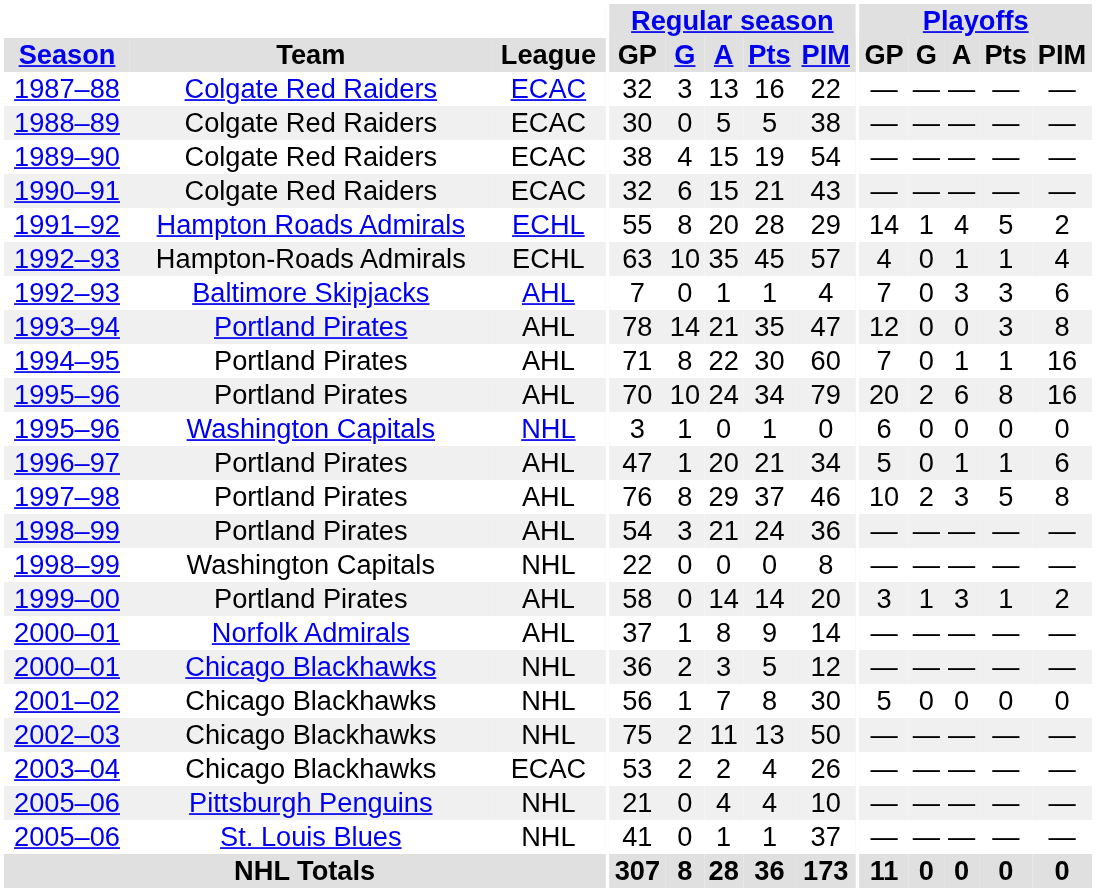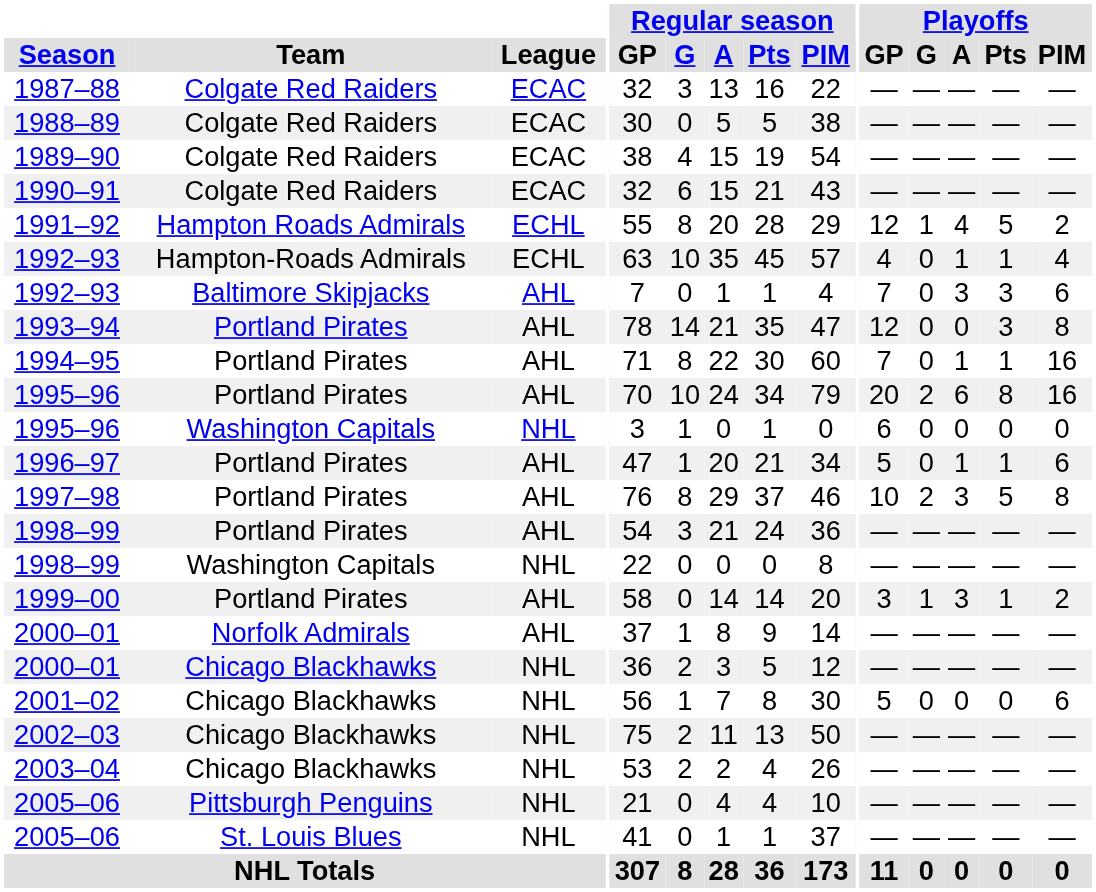1991–92 | Playoffs / GP: 14 -> 12
2001–02 | Playoffs / PIM: 0 -> 6
2003–04 | League: ECAC -> NHL
